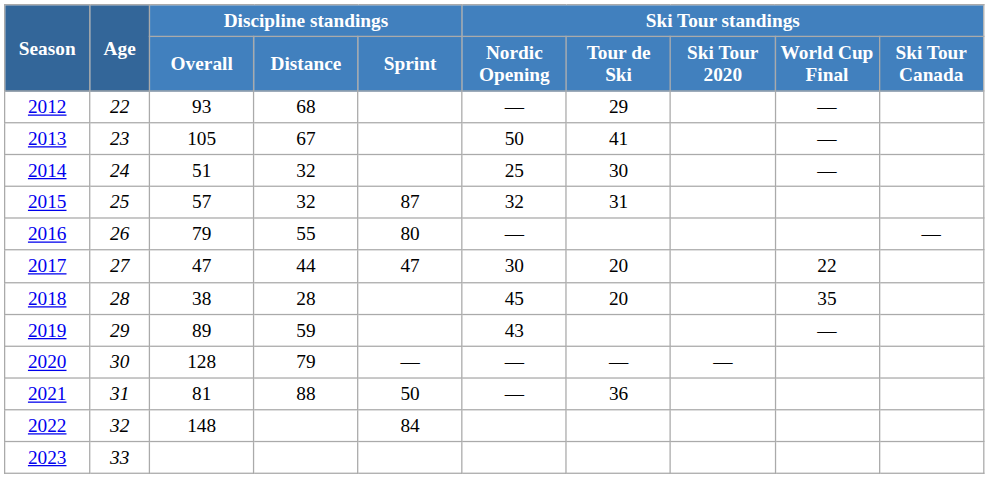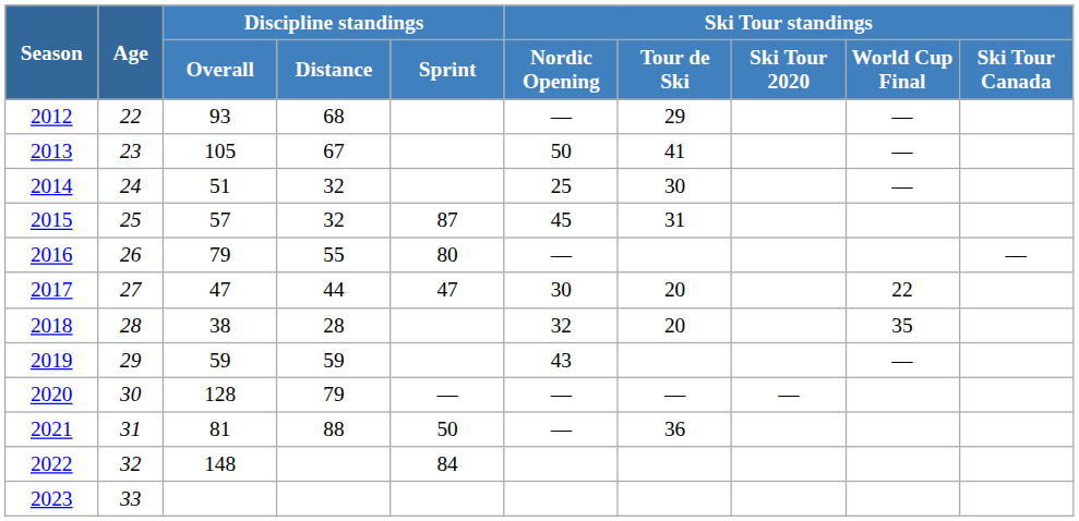2015 | Ski Tour standings / Nordic Opening: 32 -> 45
2018 | Ski Tour standings / Nordic Opening: 45 -> 32
2019 | Discipline standings / Overall: 89 -> 59
